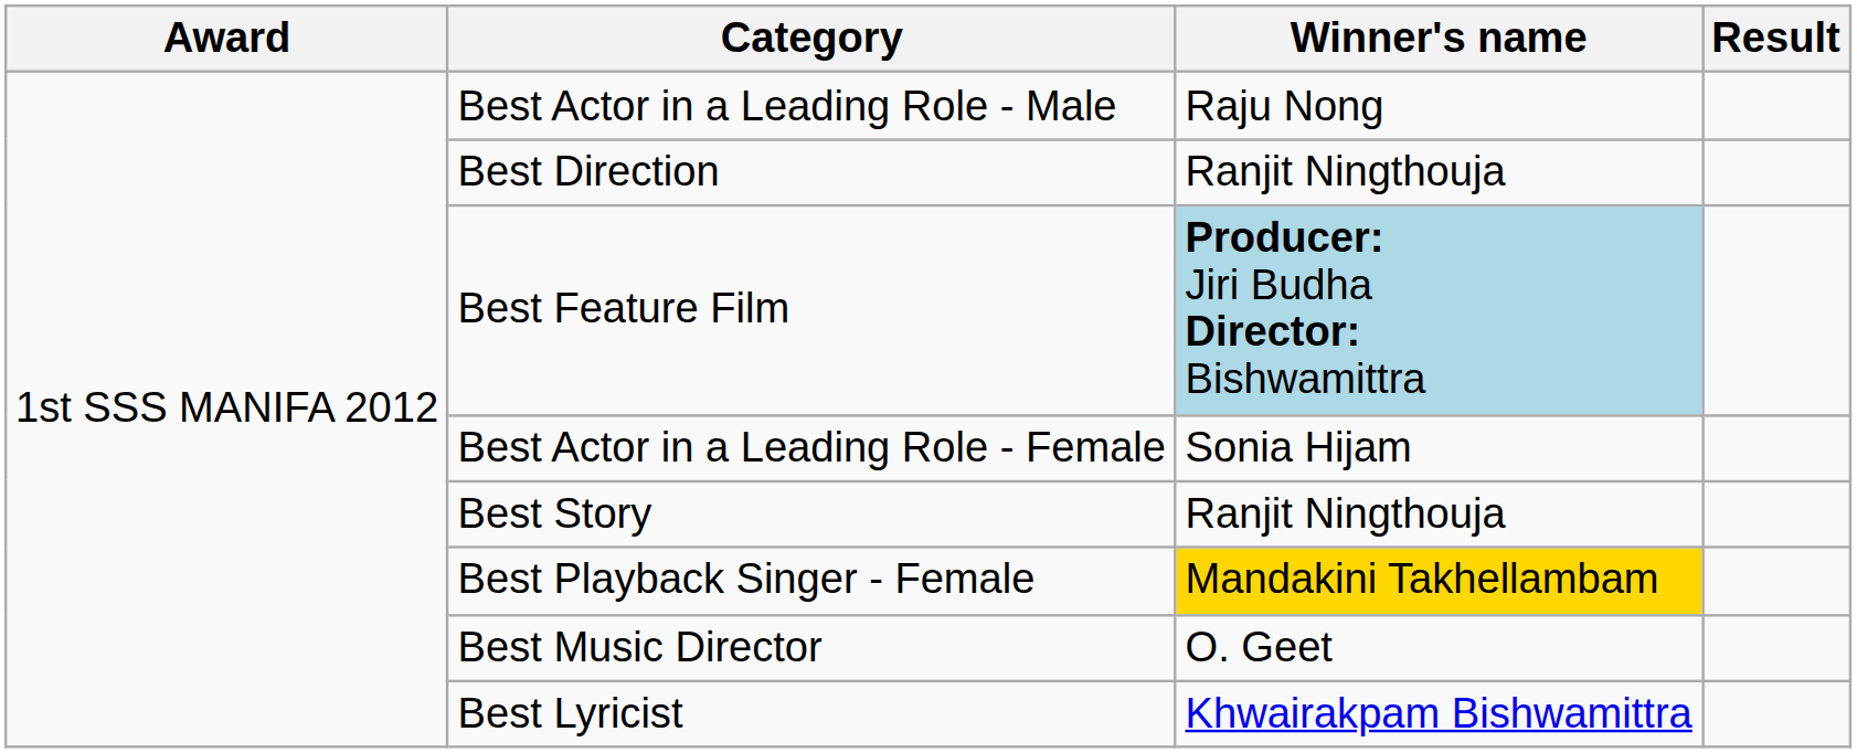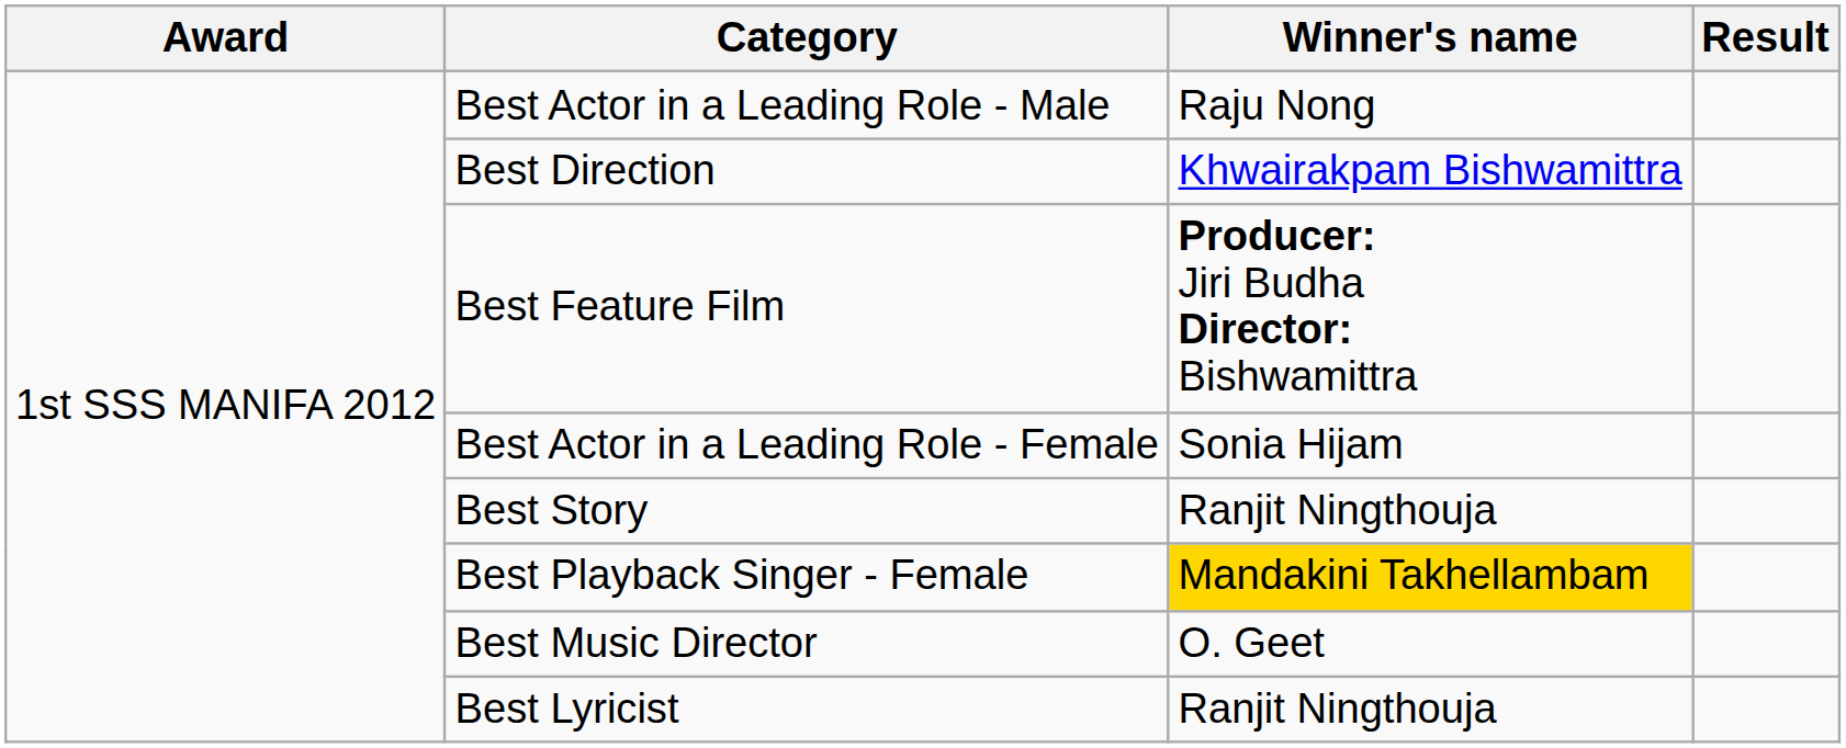Best Direction | Winner's name: Ranjit Ningthouja -> Khwairakpam Bishwamittra
Best Feature Film | Winner's name: lightblue background -> no background
Best Lyricist | Winner's name: Khwairakpam Bishwamittra -> Ranjit Ningthouja
